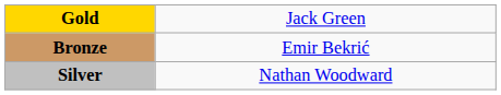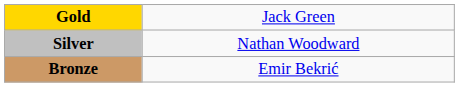rows swapped: Silver <-> Bronze
